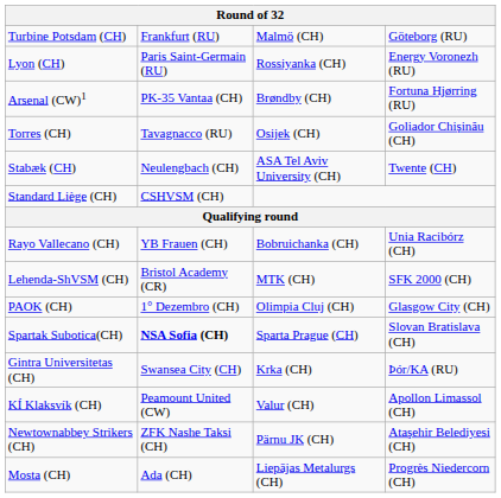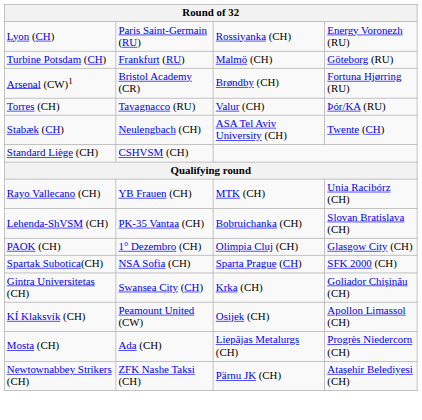rows swapped: Turbine Potsdam (CH) <-> Lyon (CH)
Arsenal (CW)1 | column 2: PK-35 Vantaa (CH) -> Bristol Academy (CR)
Torres (CH) | column 3: Osijek (CH) -> Valur (CH)
Torres (CH) | column 4: Goliador Chişinău (CH) -> Þór/KA (RU)
Rayo Vallecano (CH) | column 3: Bobruichanka (CH) -> MTK (CH)
Lehenda-ShVSM (CH) | column 2: Bristol Academy (CR) -> PK-35 Vantaa (CH)
Lehenda-ShVSM (CH) | column 3: MTK (CH) -> Bobruichanka (CH)
Lehenda-ShVSM (CH) | column 4: SFK 2000 (CH) -> Slovan Bratislava (CH)
Spartak Subotica(CH) | column 2: bold -> normal
Spartak Subotica(CH) | column 4: Slovan Bratislava (CH) -> SFK 2000 (CH)
Gintra Universitetas (CH) | column 4: Þór/KA (RU) -> Goliador Chişinău (CH)
KÍ Klaksvík (CH) | column 3: Valur (CH) -> Osijek (CH)
rows swapped: Newtownabbey Strikers (CH) <-> Mosta (CH)
